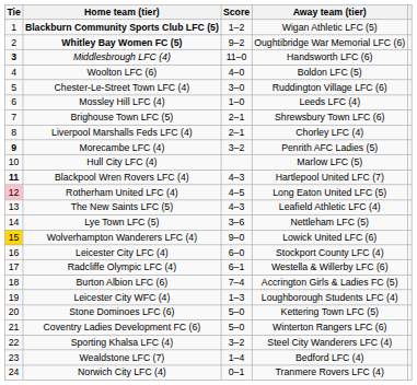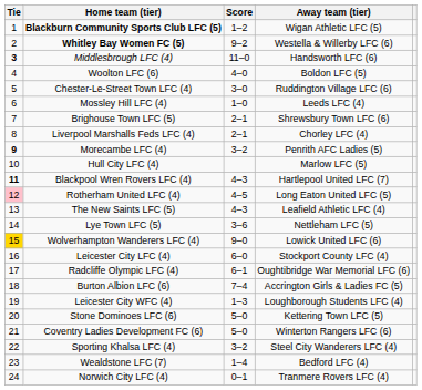Whitley Bay Women FC (5) | Away team (tier): Oughtibridge War Memorial LFC (6) -> Westella & Willerby LFC (6)
Radcliffe Olympic LFC (4) | Away team (tier): Westella & Willerby LFC (6) -> Oughtibridge War Memorial LFC (6)
